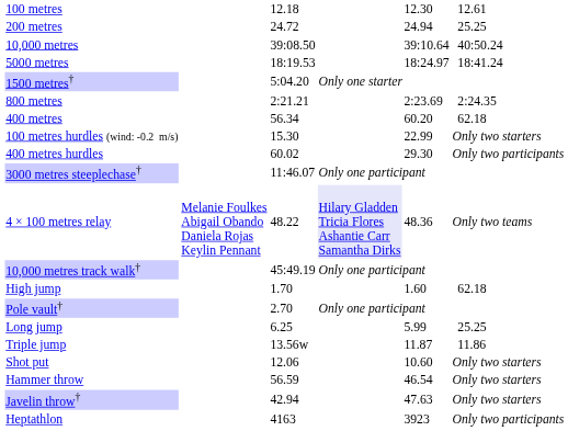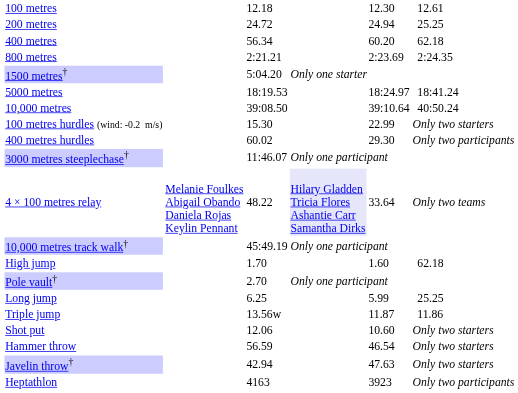rows swapped: 400 metres <-> 10,000 metres
rows swapped: 800 metres <-> 5000 metres
4 × 100 metres relay | column 5: 48.36 -> 33.64
